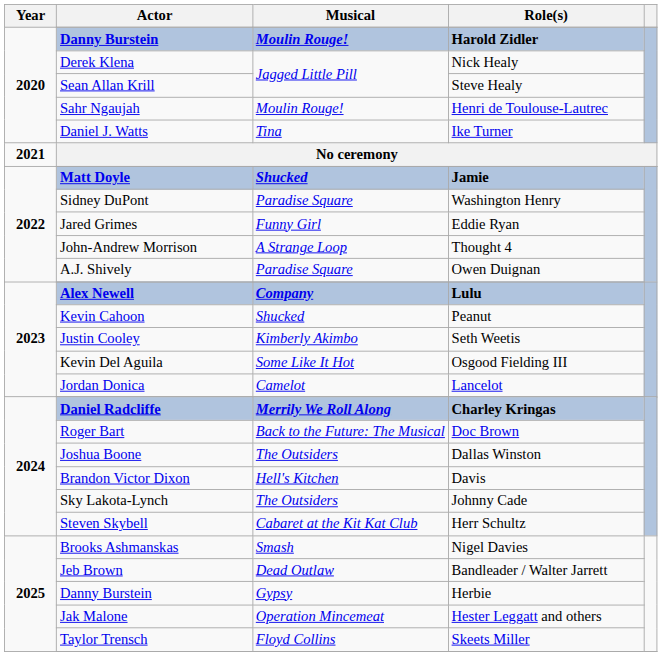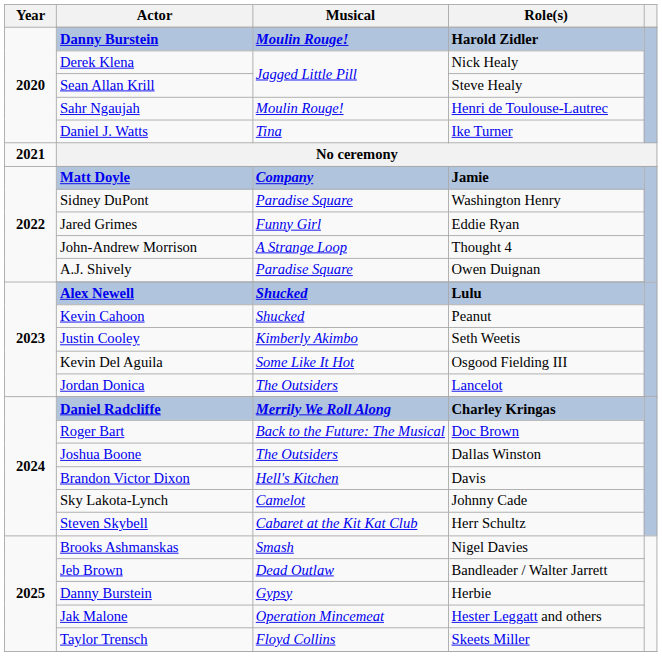Jamie | Musical: Shucked -> Company
Lulu | Musical: Company -> Shucked
Lancelot | Musical: Camelot -> The Outsiders
Johnny Cade | Musical: The Outsiders -> Camelot
